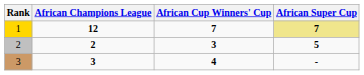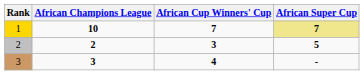1 | African Champions League: 12 -> 10
